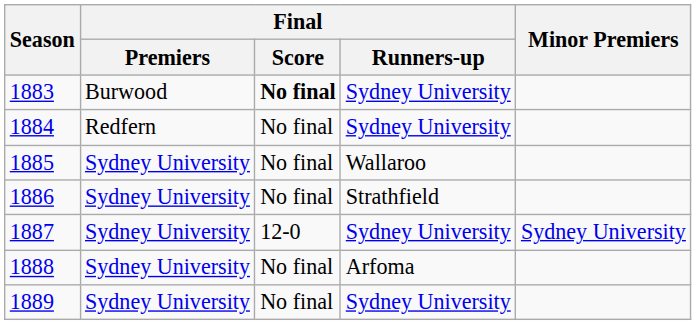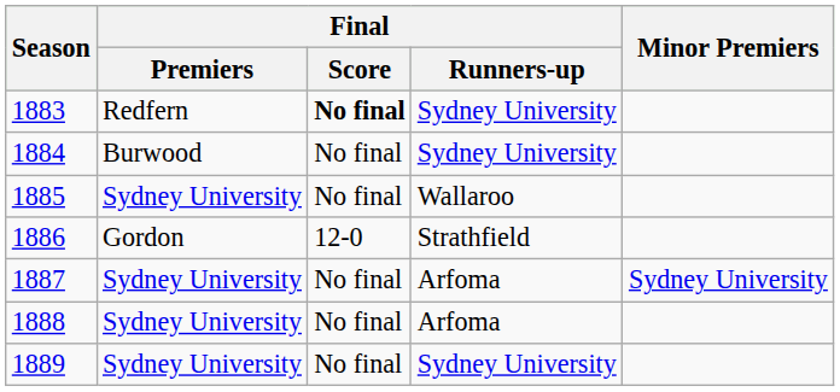1883 | Final / Premiers: Burwood -> Redfern
1884 | Final / Premiers: Redfern -> Burwood
1886 | Final / Premiers: Sydney University -> Gordon
1886 | Final / Score: No final -> 12-0
1887 | Final / Score: 12-0 -> No final
1887 | Final / Runners-up: Sydney University -> Arfoma
